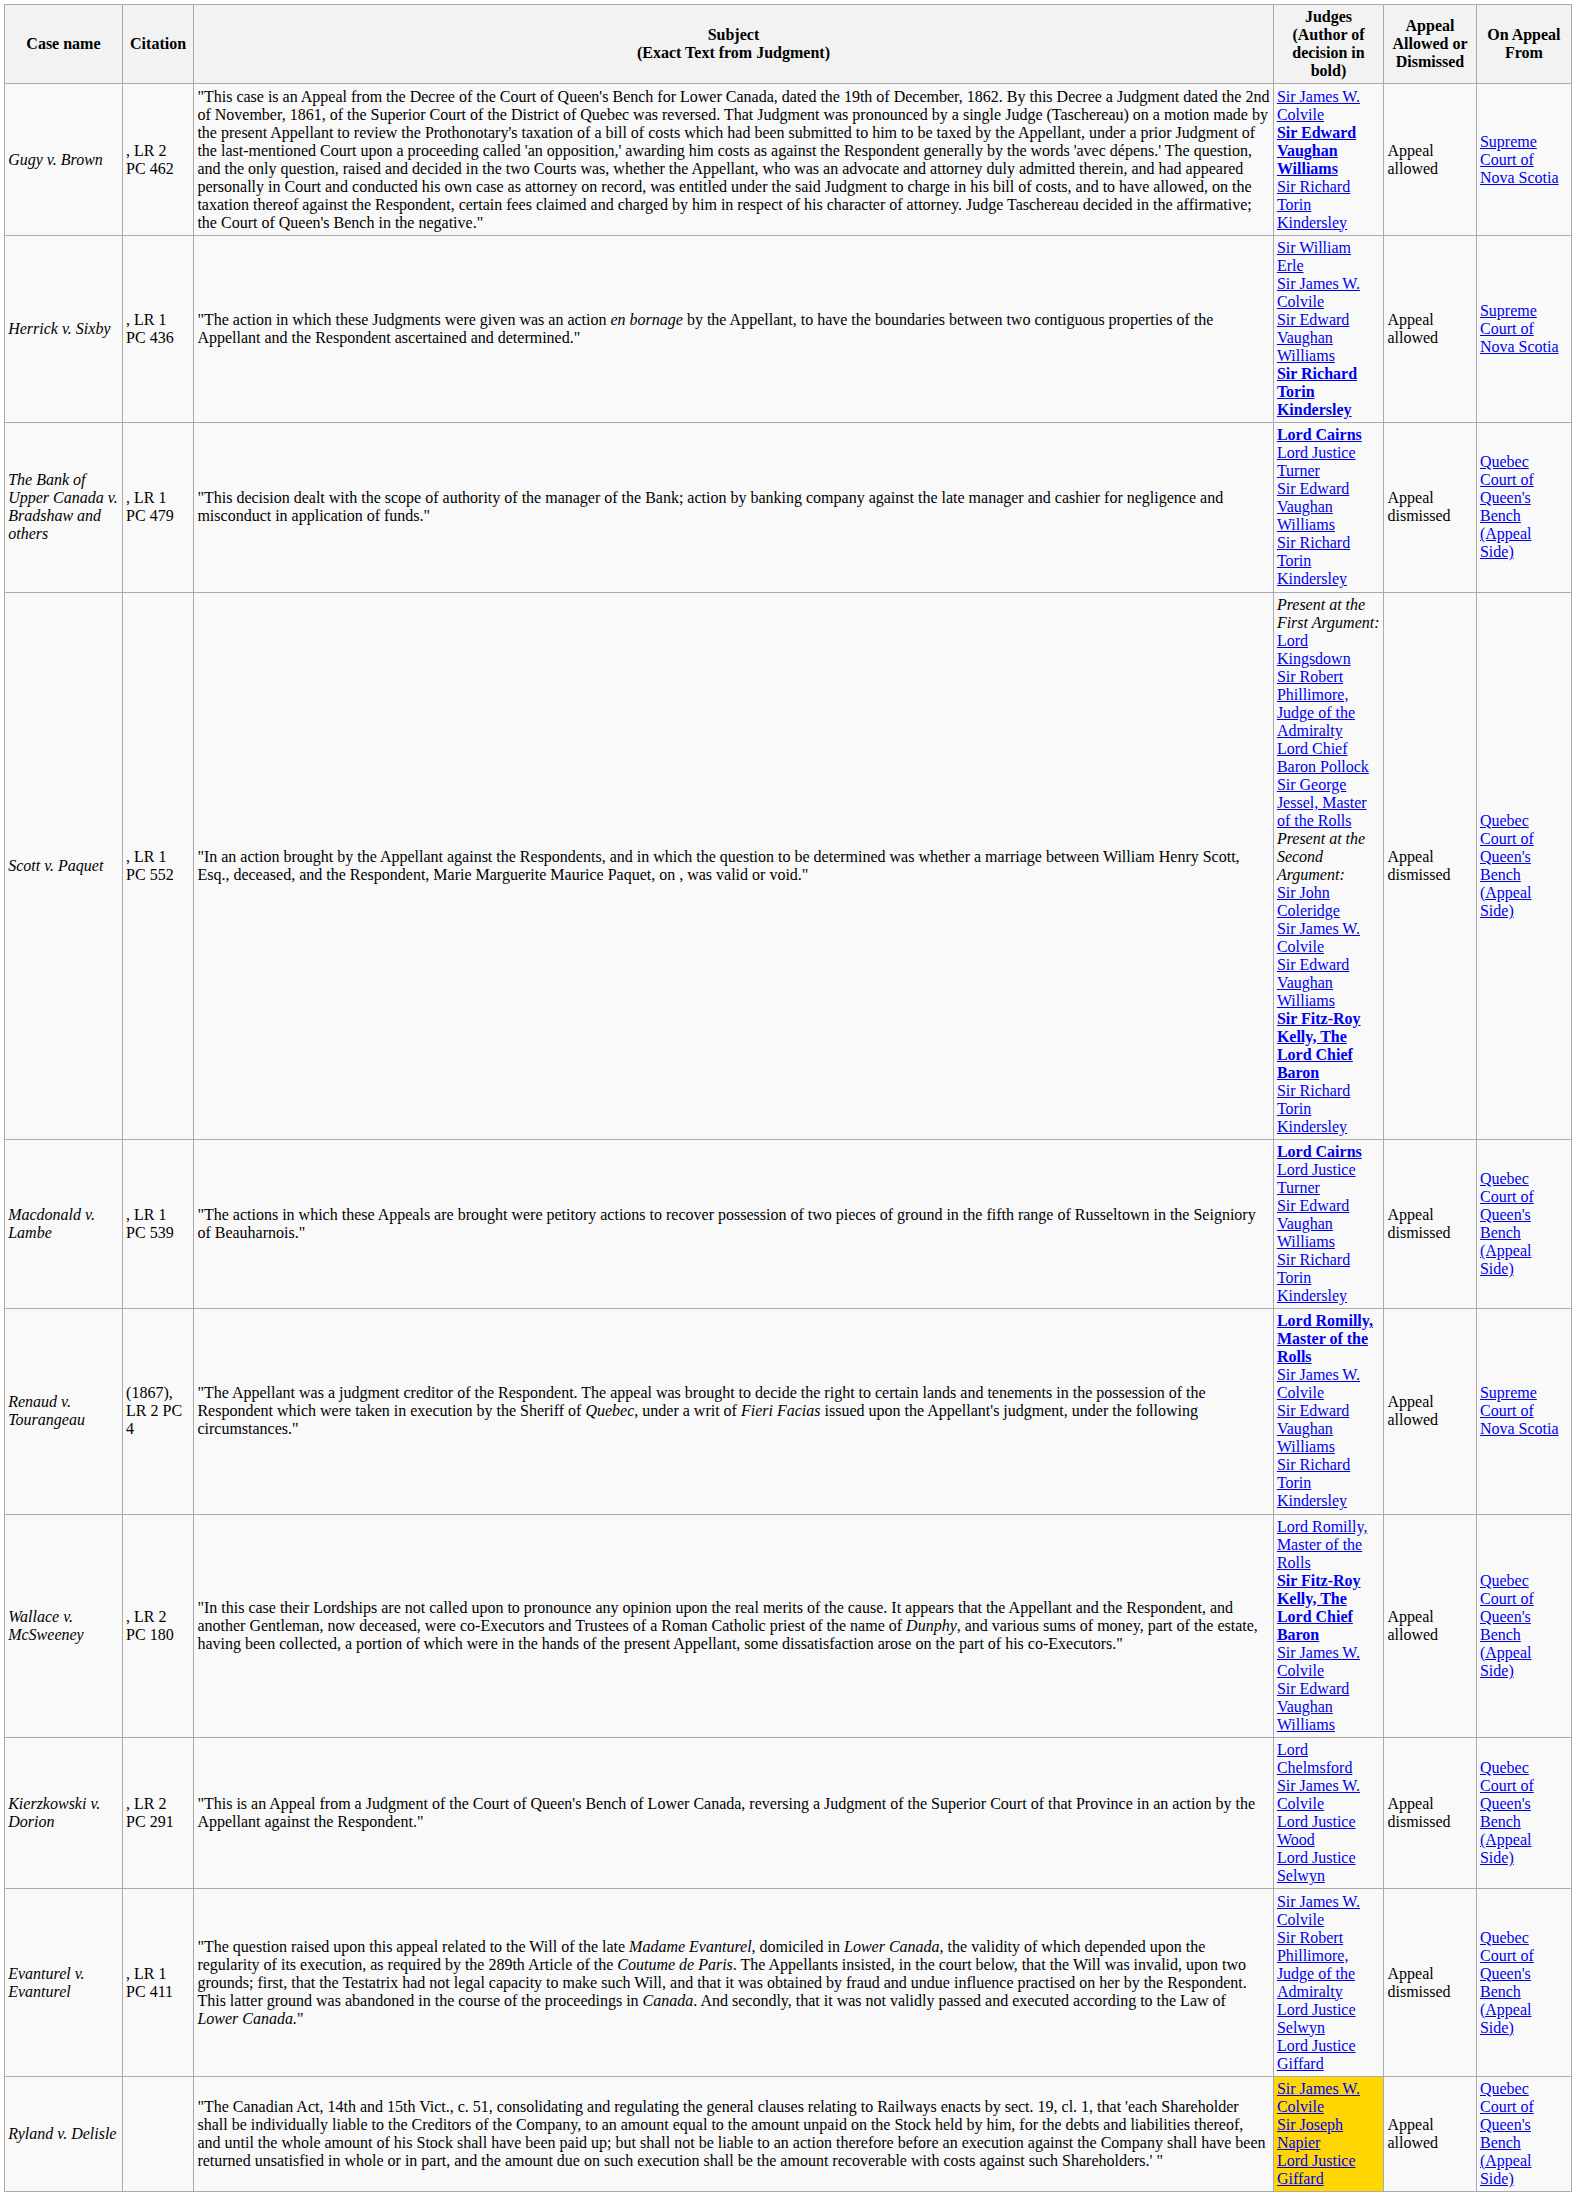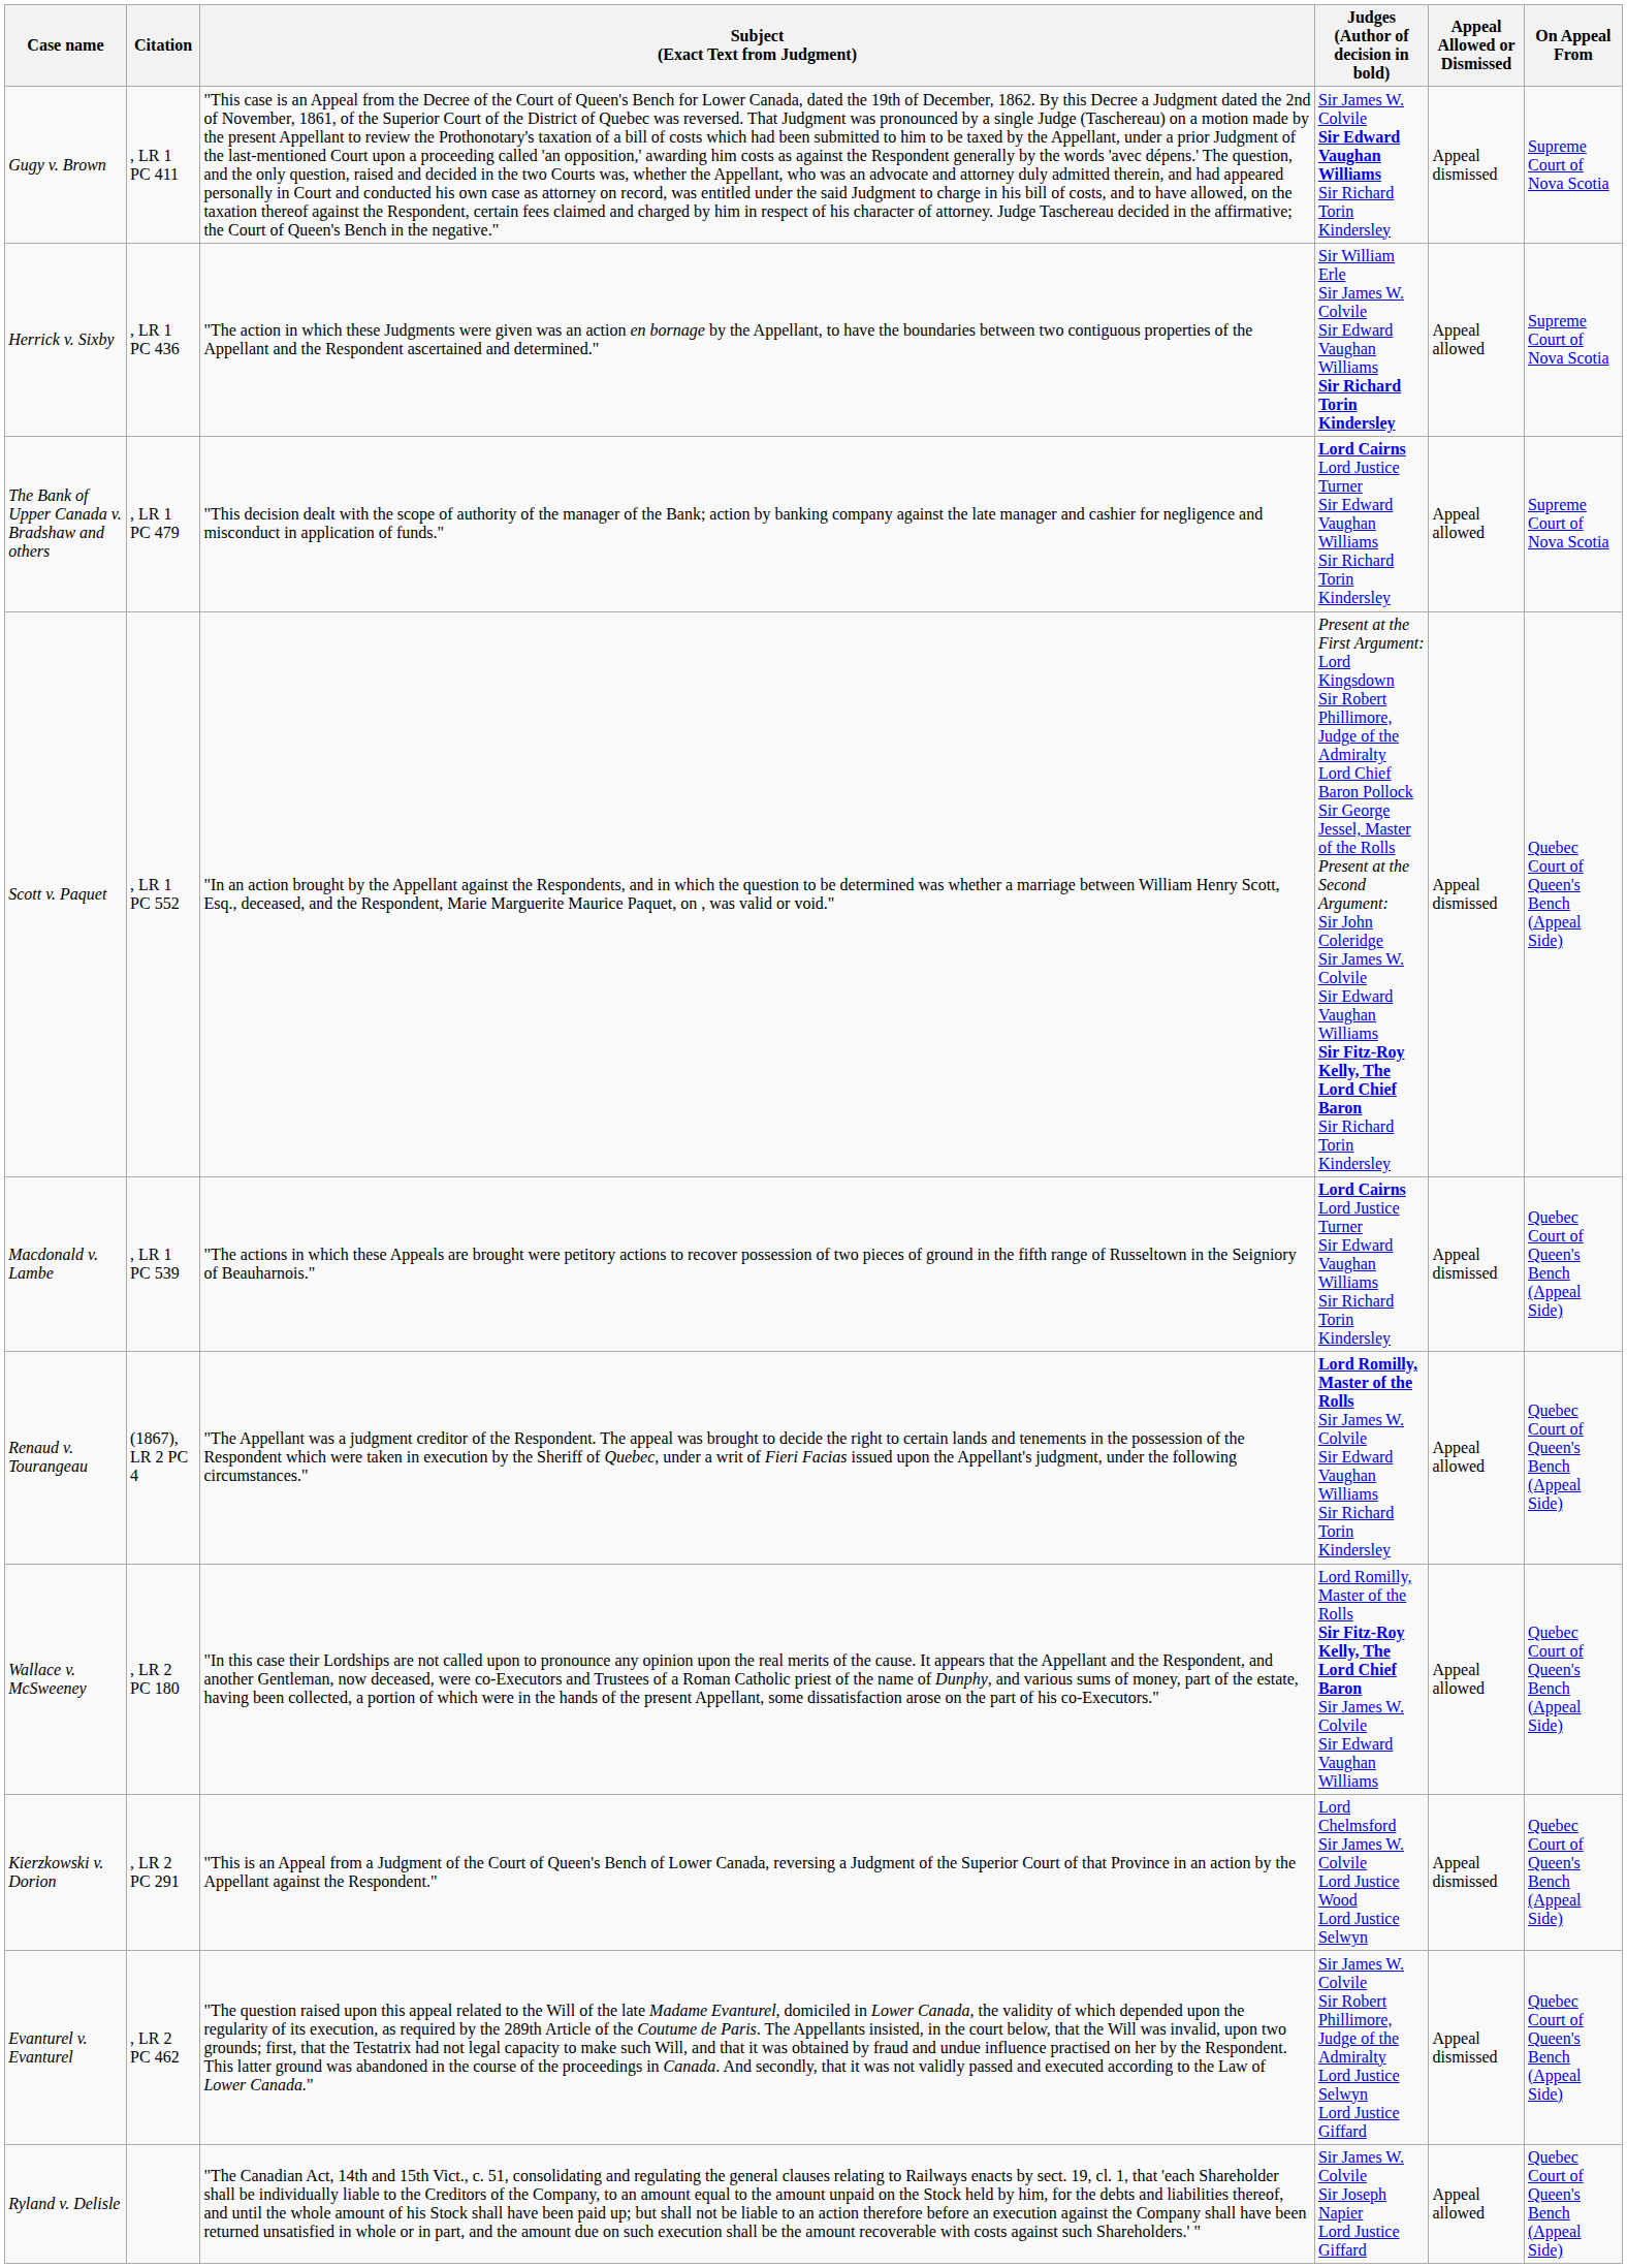Gugy v. Brown | Citation: , LR 2 PC 462 -> , LR 1 PC 411
Gugy v. Brown | Appeal Allowed or Dismissed: Appeal allowed -> Appeal dismissed
The Bank of Upper Canada v. Bradshaw and others | Appeal Allowed or Dismissed: Appeal dismissed -> Appeal allowed
The Bank of Upper Canada v. Bradshaw and others | On Appeal From: Quebec Court of Queen's Bench (Appeal Side) -> Supreme Court of Nova Scotia
Renaud v. Tourangeau | On Appeal From: Supreme Court of Nova Scotia -> Quebec Court of Queen's Bench (Appeal Side)
Evanturel v. Evanturel | Citation: , LR 1 PC 411 -> , LR 2 PC 462
Ryland v. Delisle | Judges (Author of decision in bold): gold background -> no background
